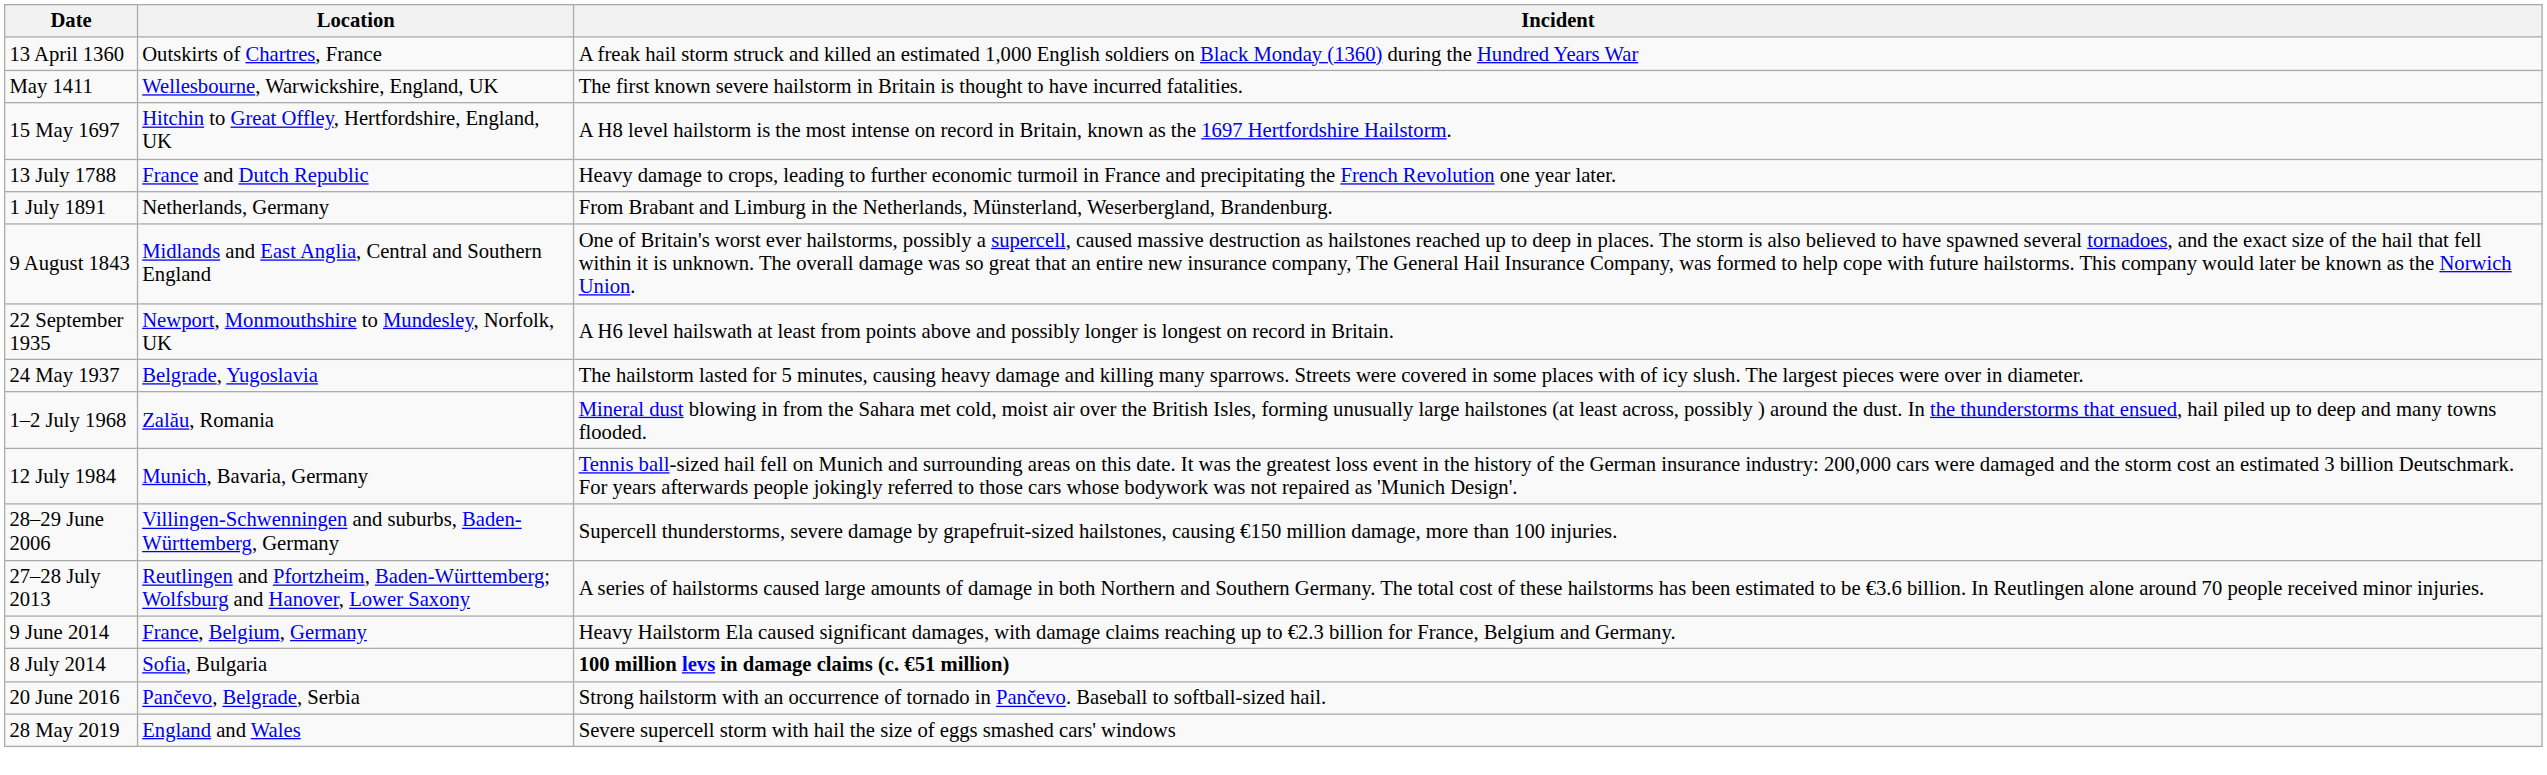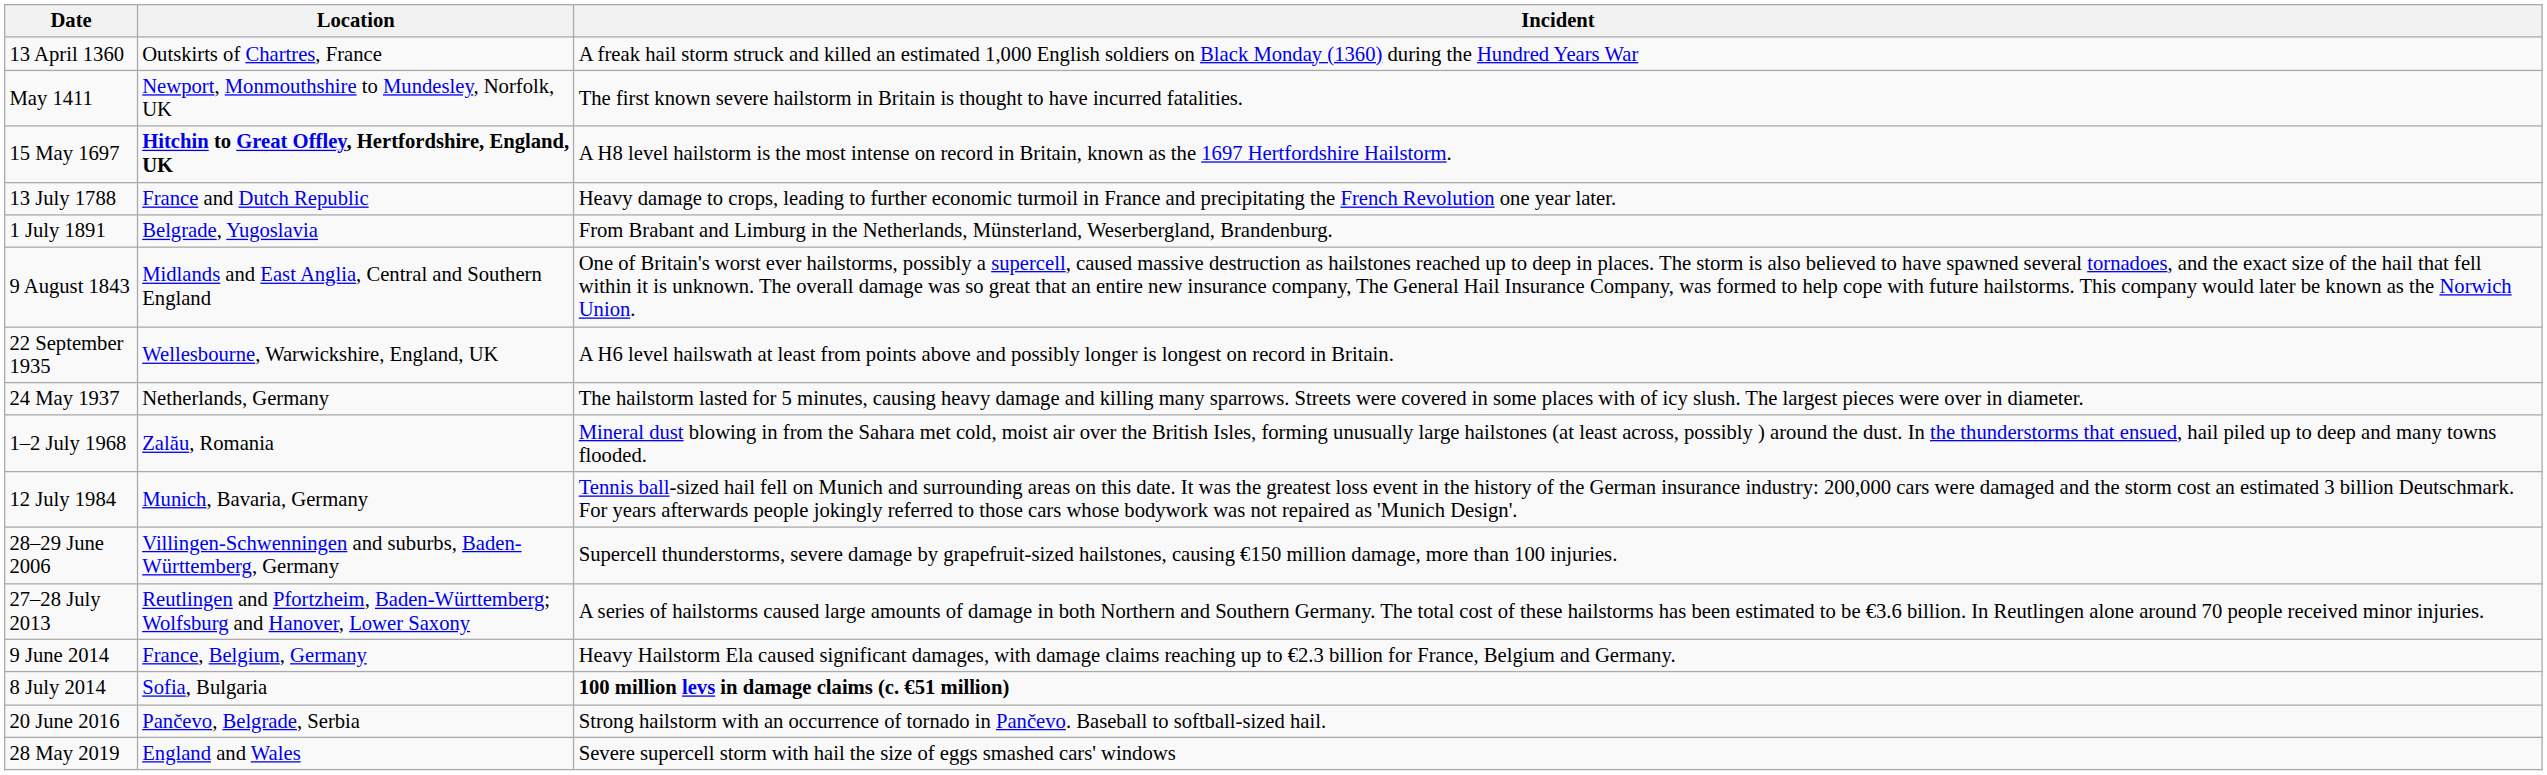May 1411 | Location: Wellesbourne, Warwickshire, England, UK -> Newport, Monmouthshire to Mundesley, Norfolk, UK
15 May 1697 | Location: normal -> bold
1 July 1891 | Location: Netherlands, Germany -> Belgrade, Yugoslavia
22 September 1935 | Location: Newport, Monmouthshire to Mundesley, Norfolk, UK -> Wellesbourne, Warwickshire, England, UK
24 May 1937 | Location: Belgrade, Yugoslavia -> Netherlands, Germany
